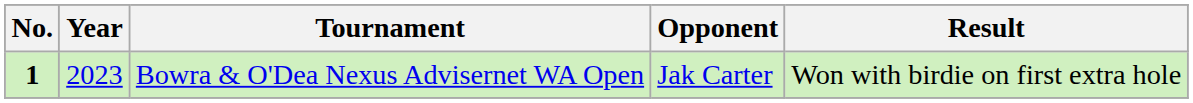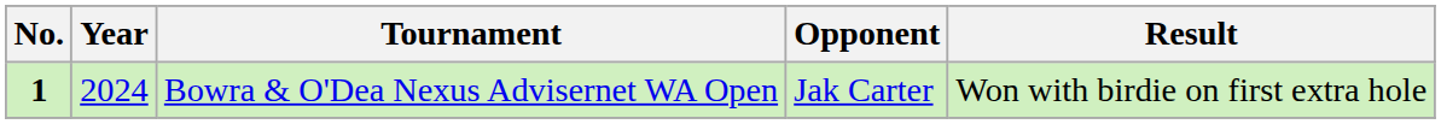Bowra & O'Dea Nexus Advisernet WA Open | Year: 2023 -> 2024
